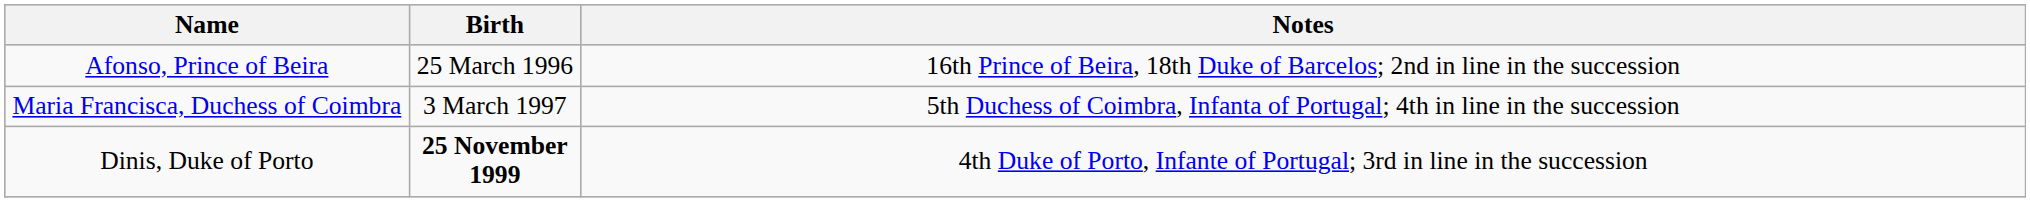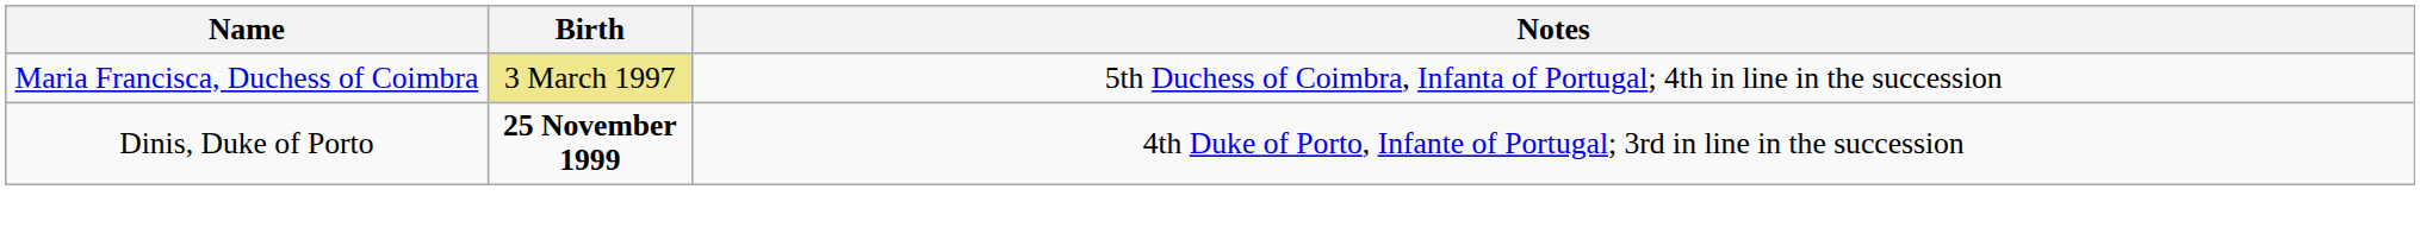- row: Afonso, Prince of Beira | 25 March 1996 | 16th Prince of Beira, 18th Duke of Barcelos; 2nd in line in the succession
Maria Francisca, Duchess of Coimbra | Birth: no background -> khaki background
